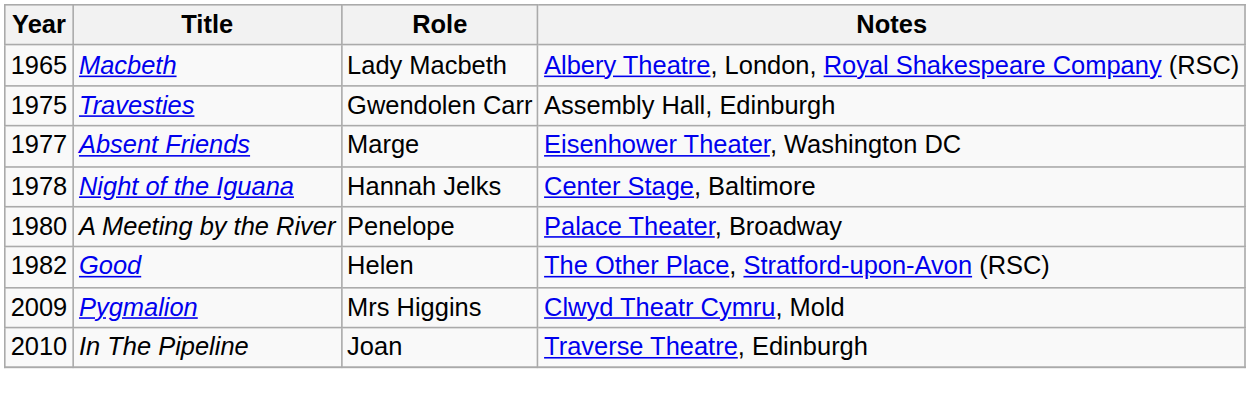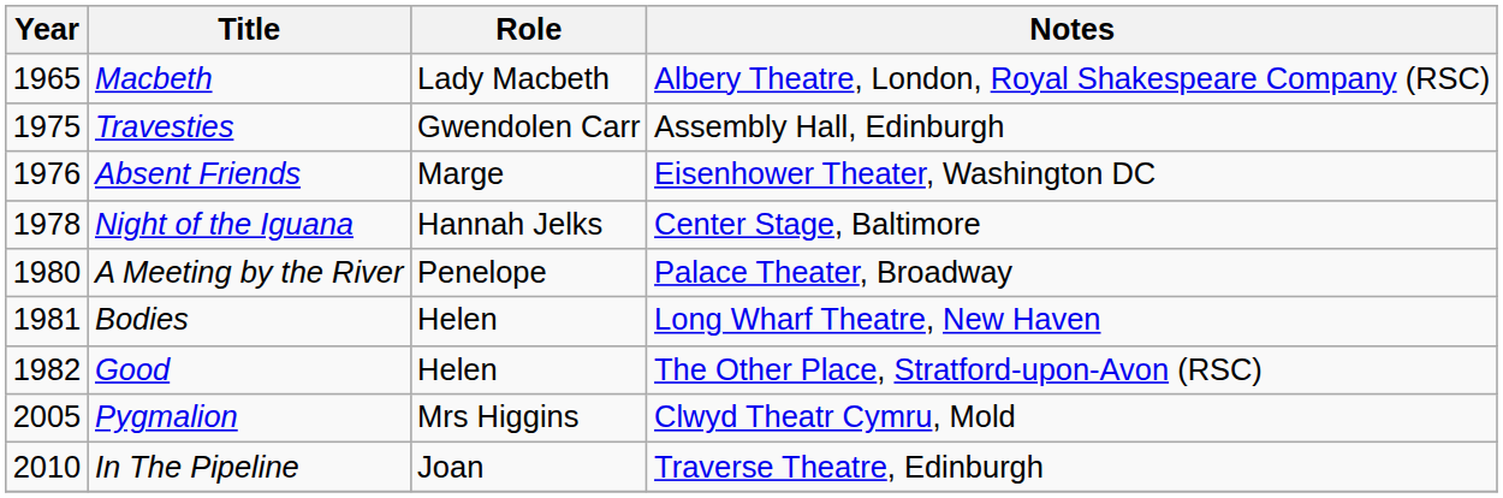Absent Friends | Year: 1977 -> 1976
+ row: 1981 | Bodies | Helen | Long Wharf Theatre, New Haven
Pygmalion | Year: 2009 -> 2005
